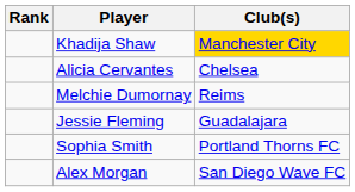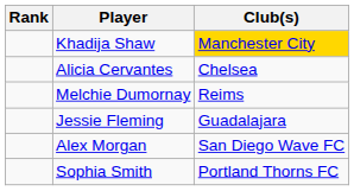rows swapped: Alex Morgan <-> Sophia Smith
